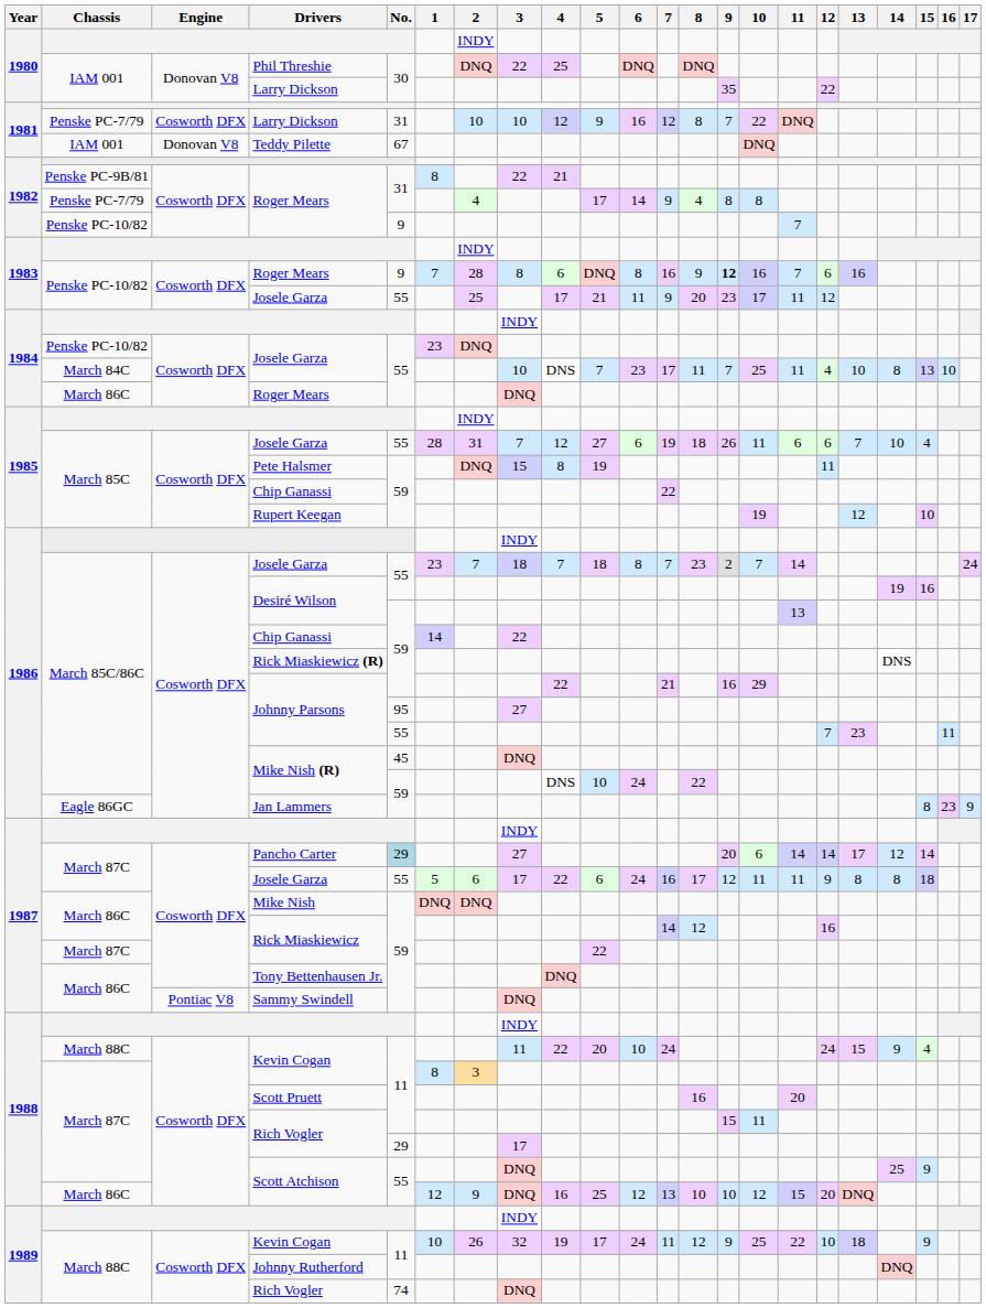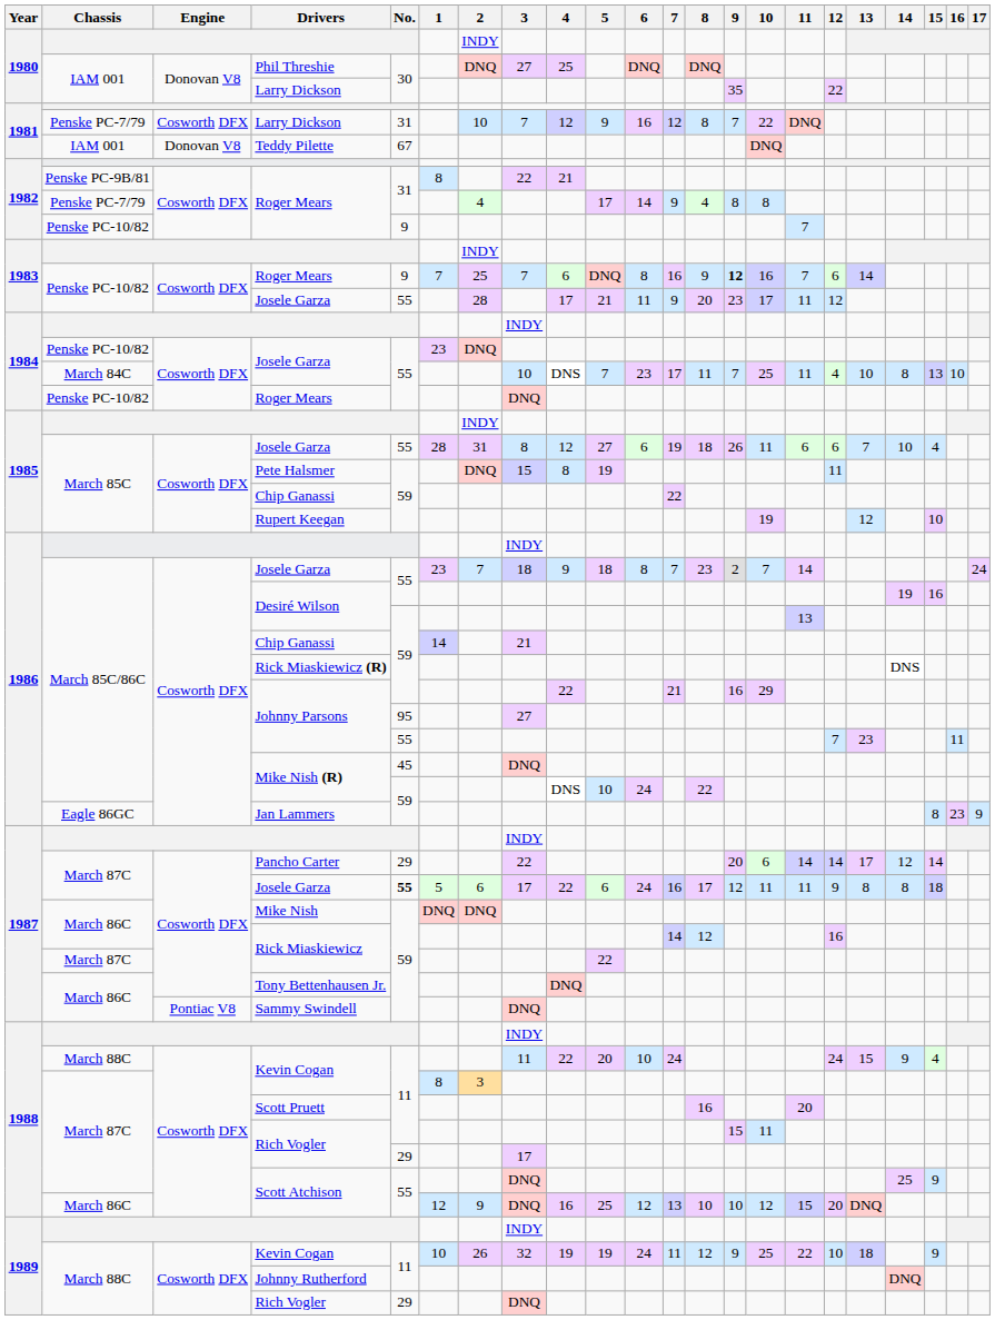Phil Threshie | 3: 22 -> 27
1981 / Larry Dickson | 3: 10 -> 7
1983 / Roger Mears | 2: 28 -> 25
1983 / Roger Mears | 3: 8 -> 7
1983 / Roger Mears | 13: 16 -> 14
1983 / Josele Garza | 2: 25 -> 28
1984 / Roger Mears | Chassis: March 86C -> Penske PC-10/82
1985 / Josele Garza | 3: 7 -> 8
1986 / Josele Garza | 4: 7 -> 9
1986 / Chip Ganassi | 3: 22 -> 21
Pancho Carter | No.: lightblue background -> no background
Pancho Carter | 3: 27 -> 22
1987 / Josele Garza | No.: normal -> bold
1989 / Kevin Cogan | 5: 17 -> 19
1989 / Rich Vogler | No.: 74 -> 29
